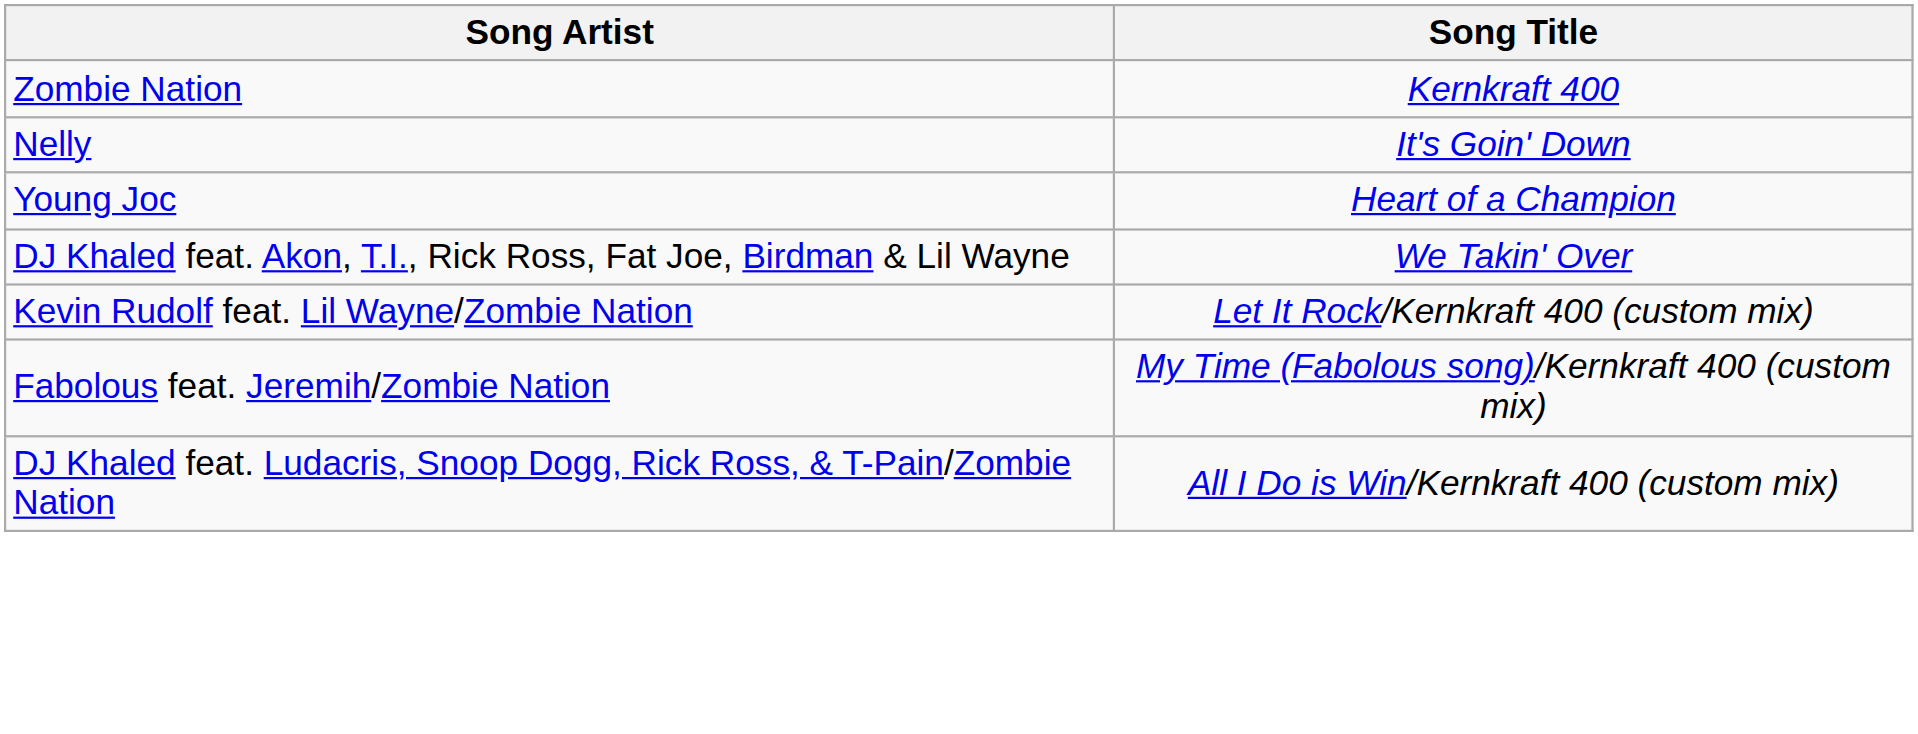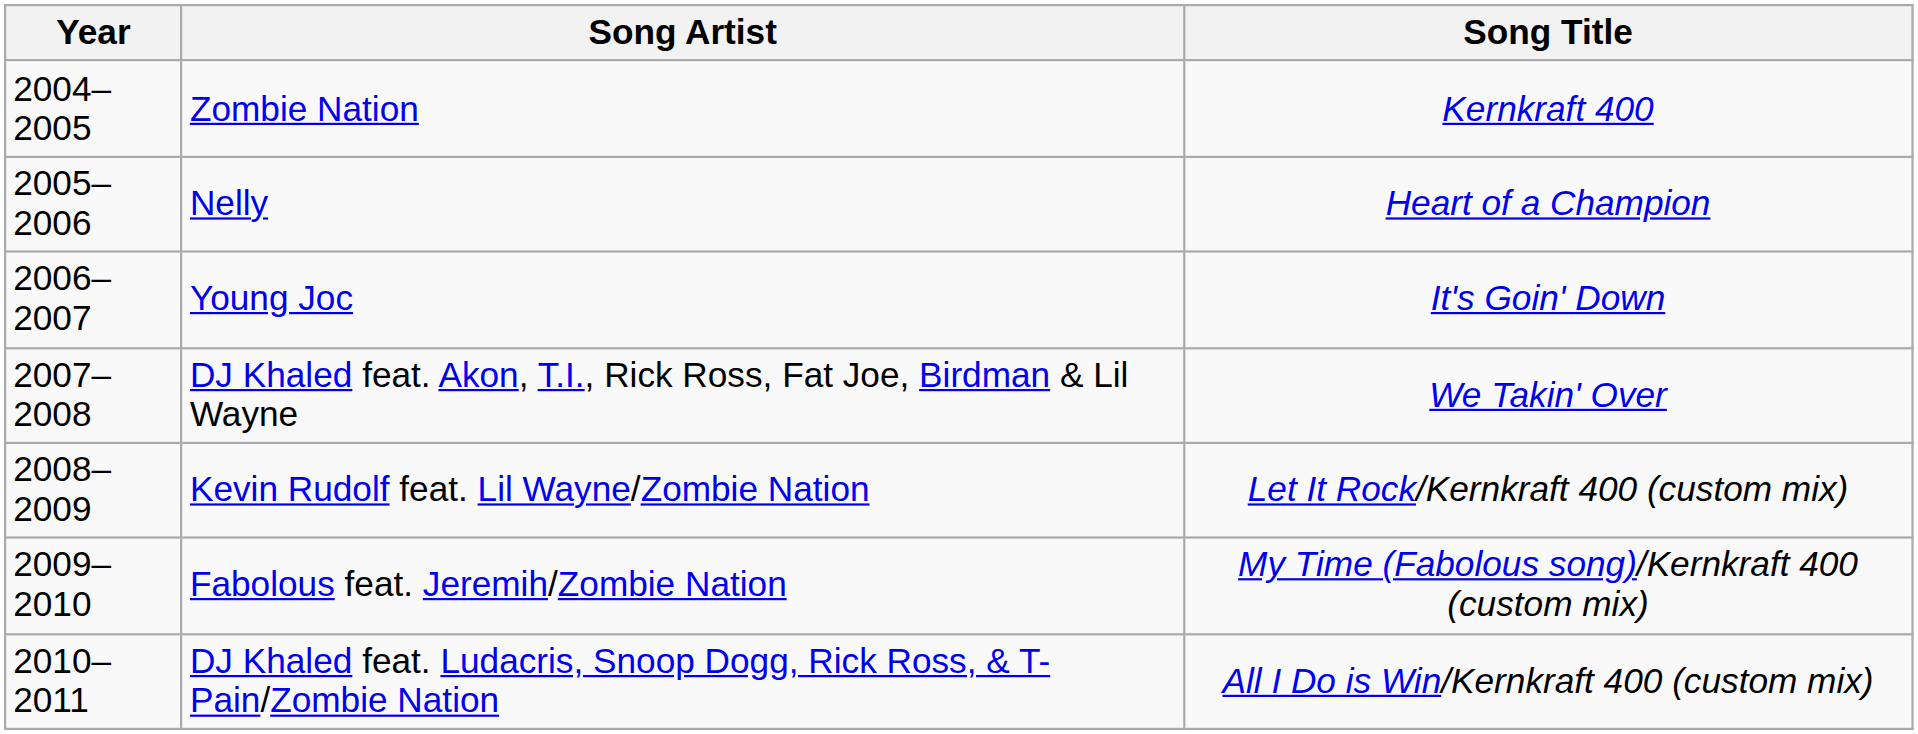+ column: Year | 2004–2005 | 2005–2006 | 2006–2007 | 2007–2008 | 2008–2009 | 2009–2010 | 2010–2011
Nelly | Song Title: It's Goin' Down -> Heart of a Champion
Young Joc | Song Title: Heart of a Champion -> It's Goin' Down
